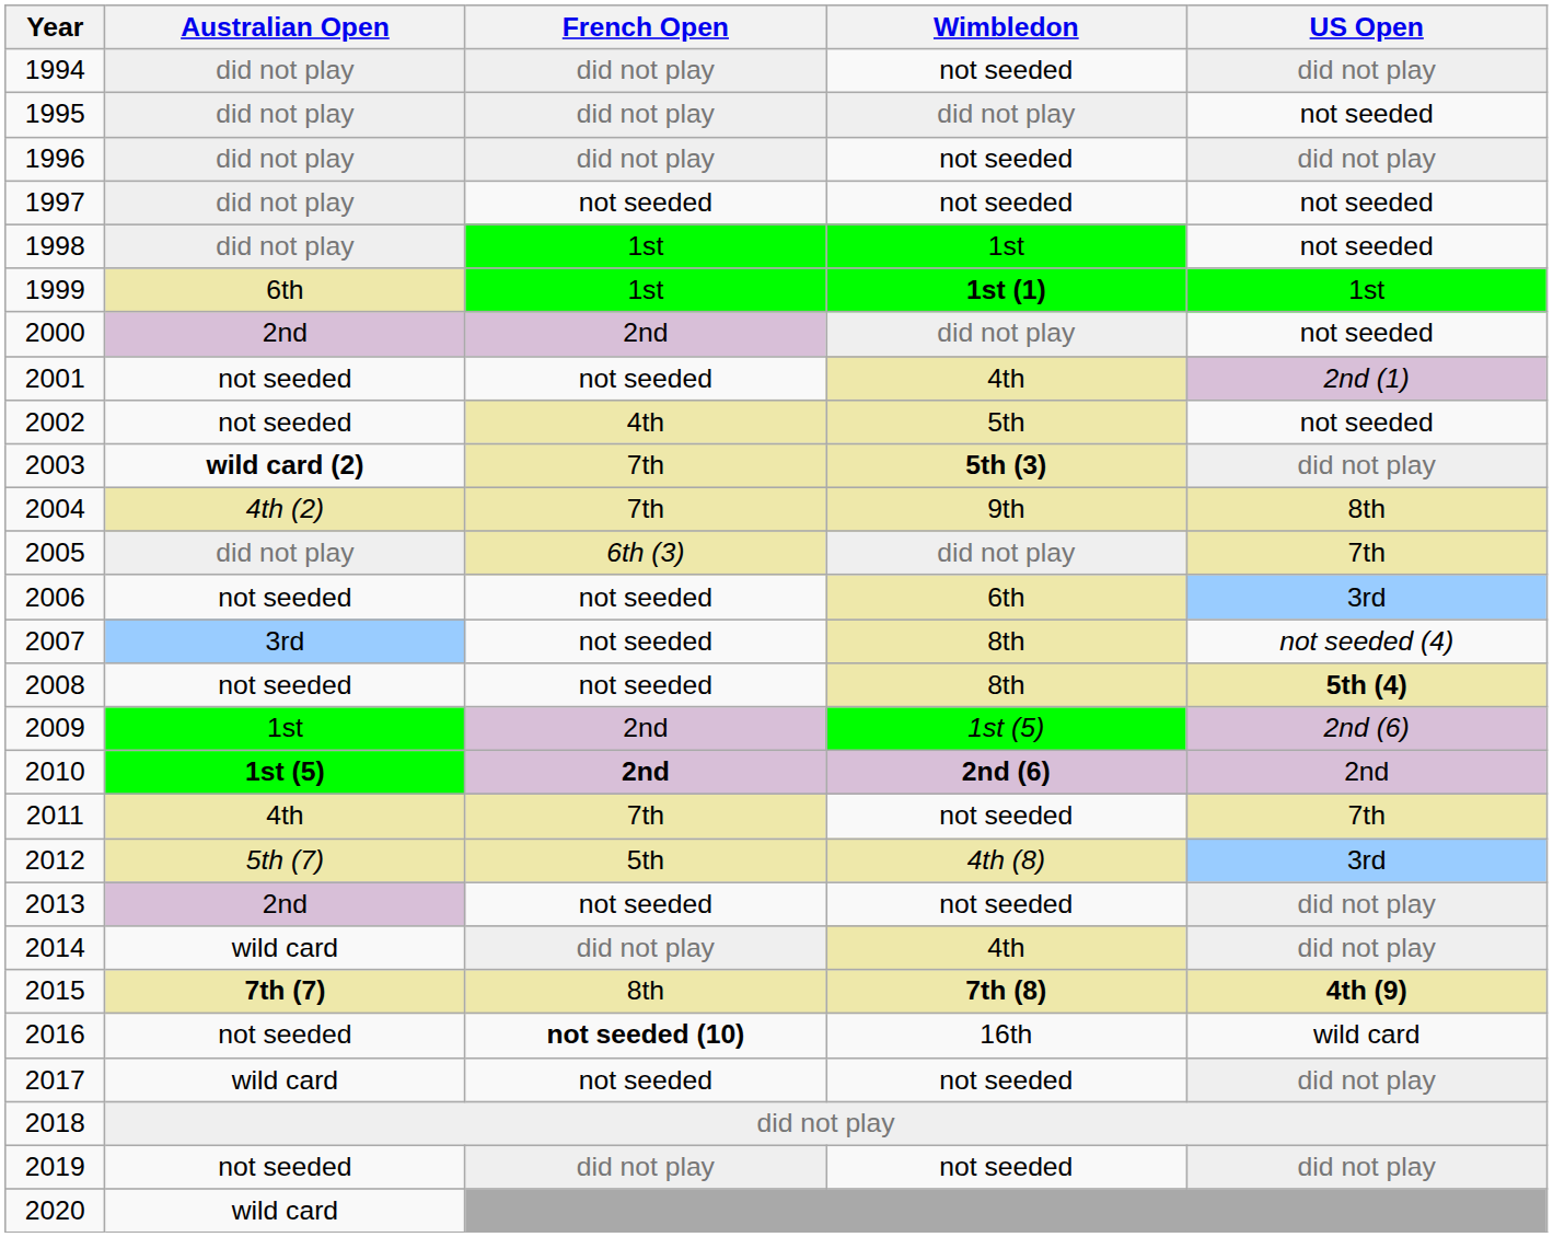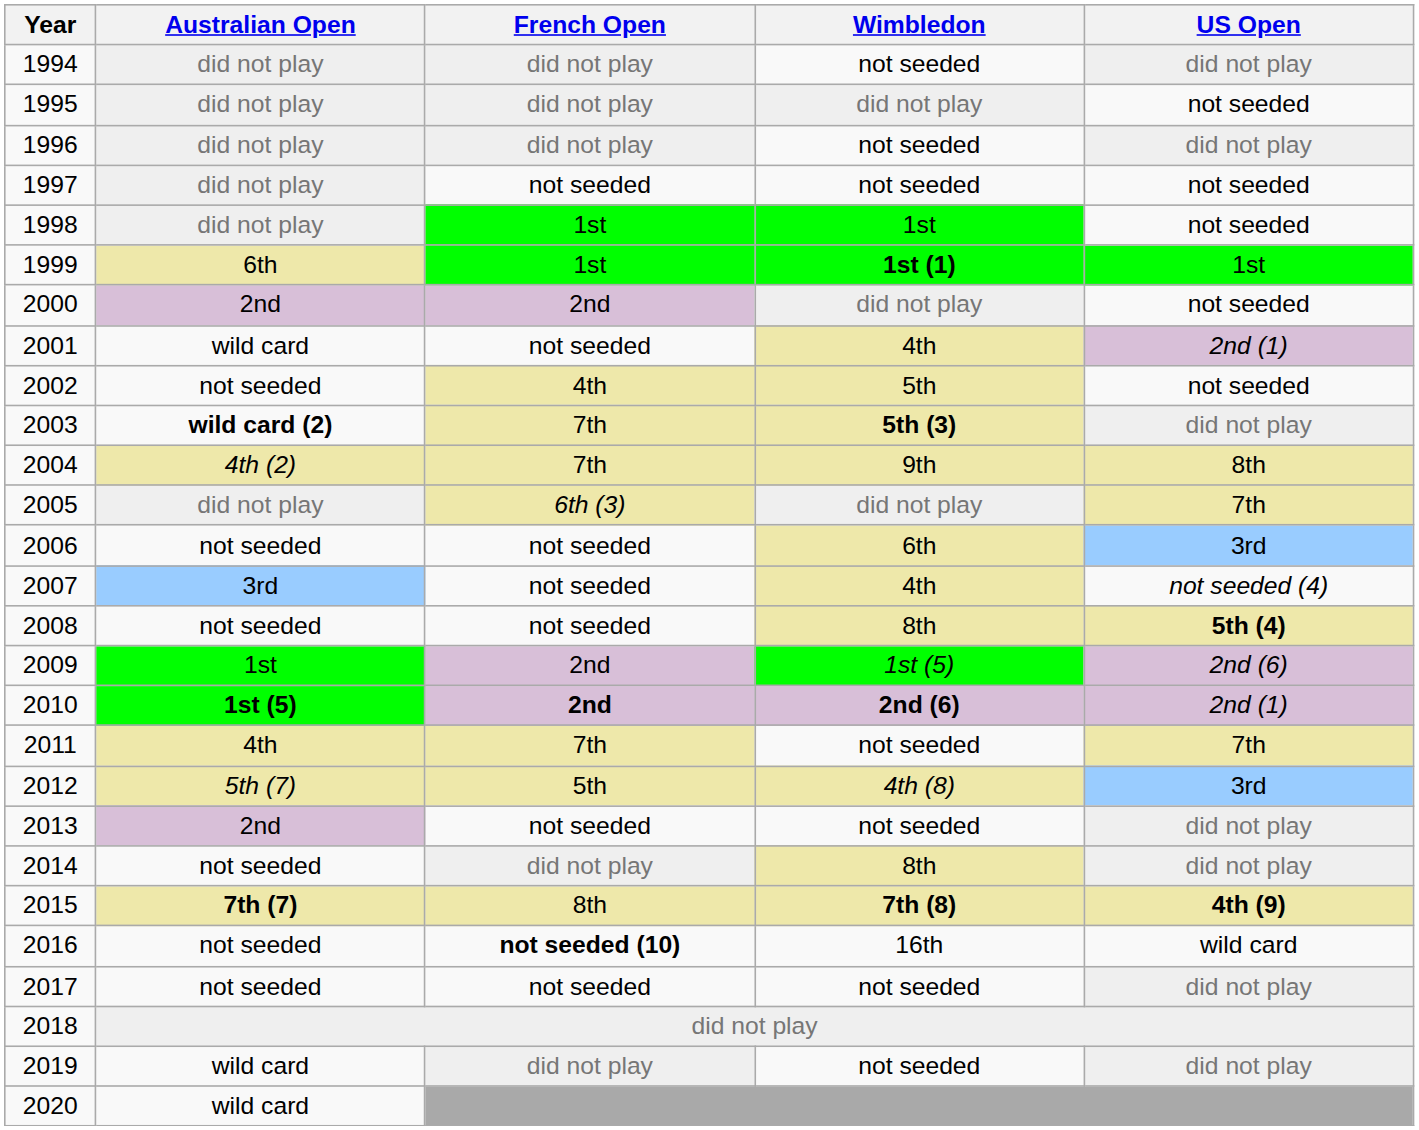2001 | Australian Open: not seeded -> wild card
2007 | Wimbledon: 8th -> 4th
2010 | US Open: 2nd -> 2nd (1)
2014 | Australian Open: wild card -> not seeded
2014 | Wimbledon: 4th -> 8th
2017 | Australian Open: wild card -> not seeded
2019 | Australian Open: not seeded -> wild card
